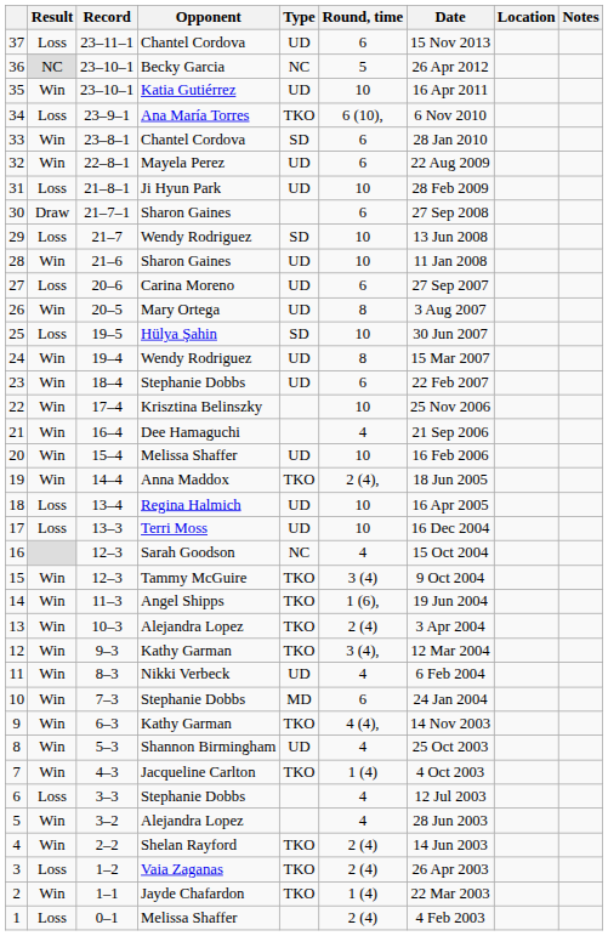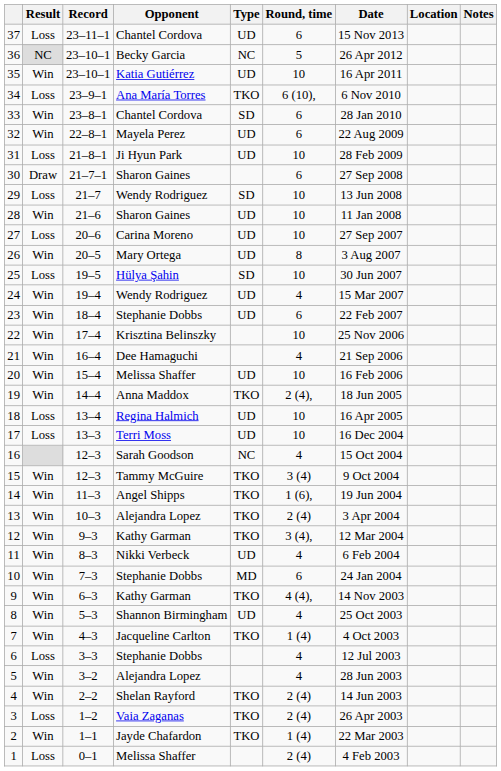27 | Round, time: 6 -> 10
24 | Round, time: 8 -> 4
